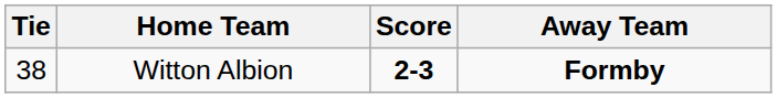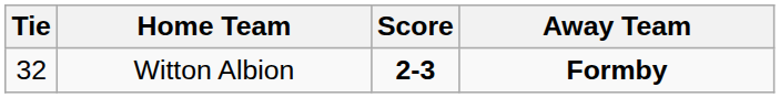Witton Albion | Tie: 38 -> 32
